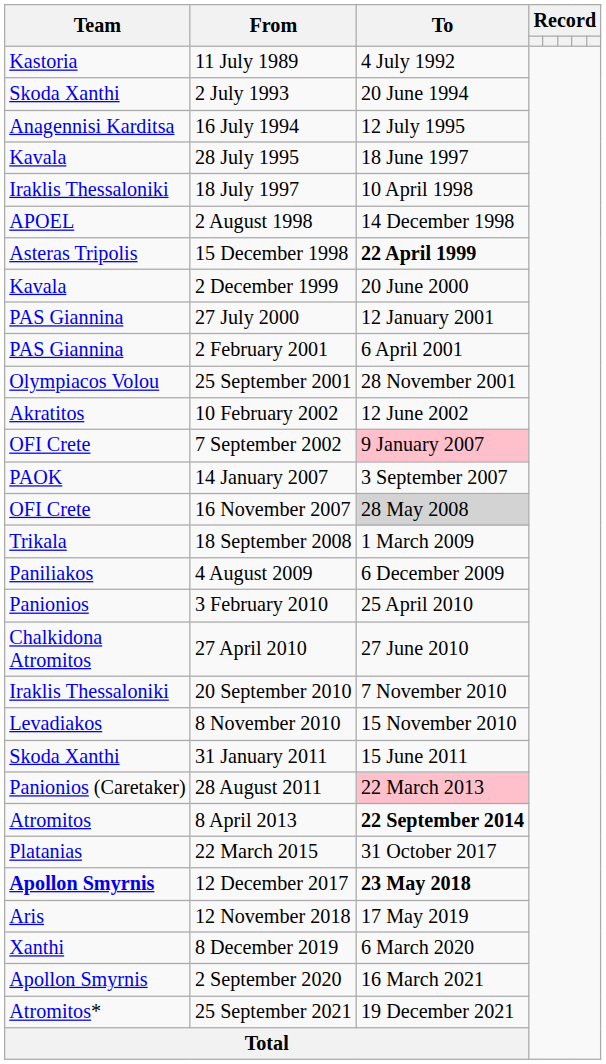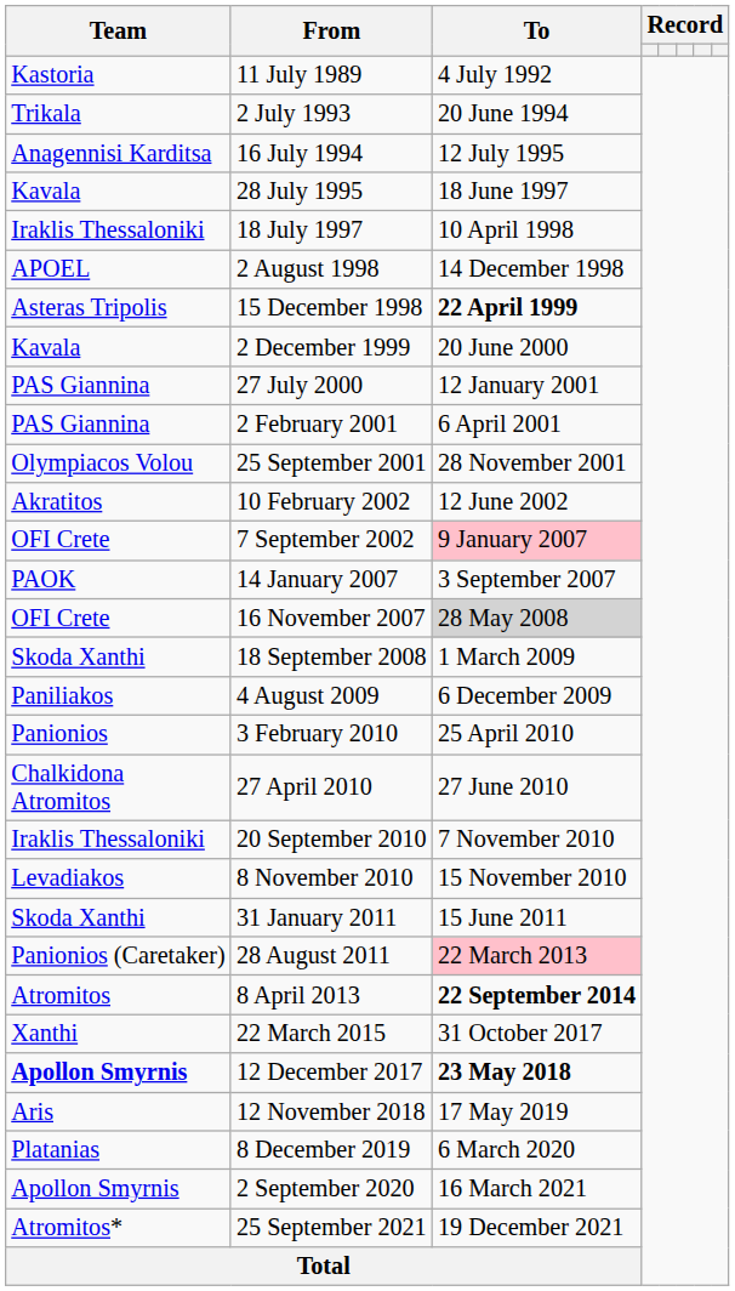2 July 1993 | Team: Skoda Xanthi -> Trikala
18 September 2008 | Team: Trikala -> Skoda Xanthi
22 March 2015 | Team: Platanias -> Xanthi
8 December 2019 | Team: Xanthi -> Platanias
